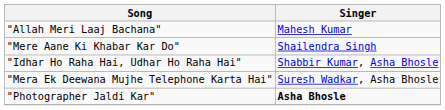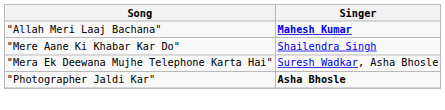"Allah Meri Laaj Bachana" | Singer: normal -> bold
- row: "Idhar Ho Raha Hai, Udhar Ho Raha Hai" | Shabbir Kumar, Asha Bhosle
